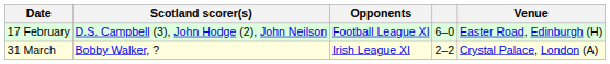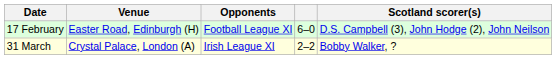columns swapped: Venue <-> Scotland scorer(s)
